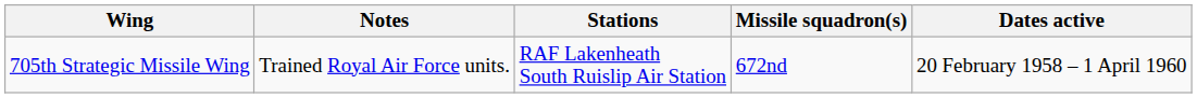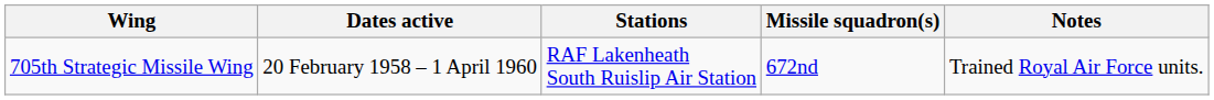columns swapped: Dates active <-> Notes
